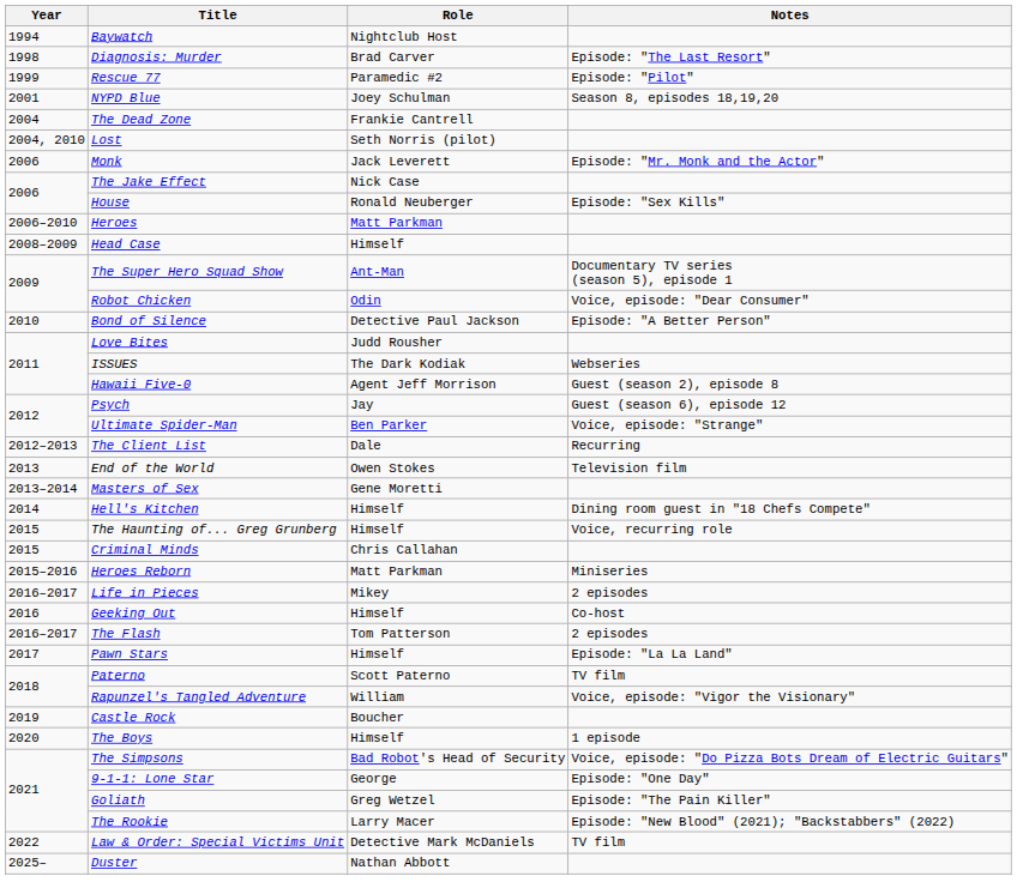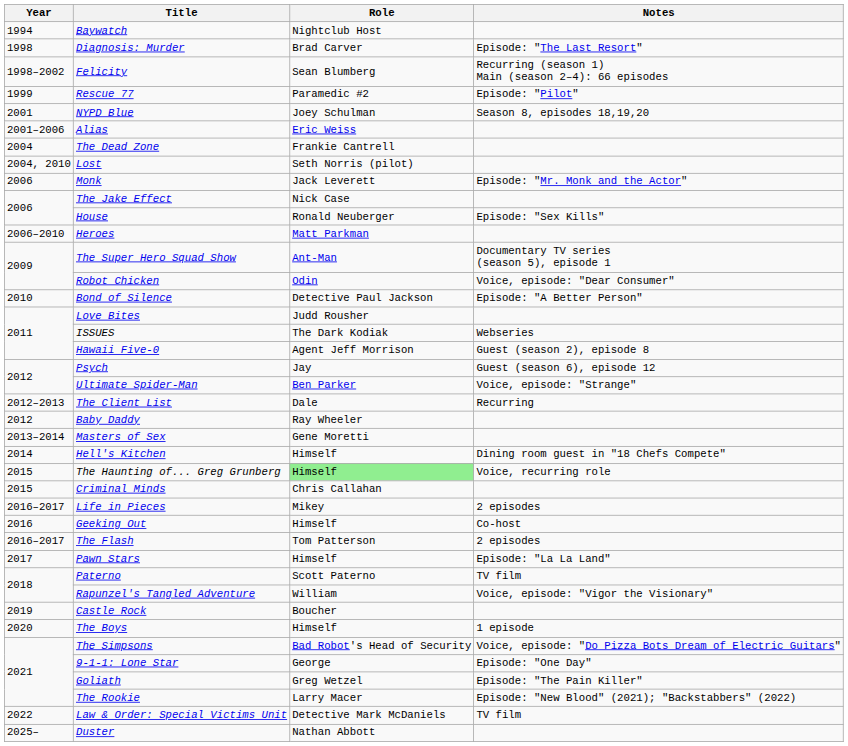+ row: 1998–2002 | Felicity | Sean Blumberg | Recurring (season 1) Main (season 2–4): 66 episodes
+ row: 2001–2006 | Alias | Eric Weiss
- row: 2008–2009 | Head Case | Himself
+ row: 2012 | Baby Daddy | Ray Wheeler
- row: 2013 | End of the World | Owen Stokes | Television film
The Haunting of... Greg Grunberg | Role: no background -> lightgreen background
- row: 2015–2016 | Heroes Reborn | Matt Parkman | Miniseries
